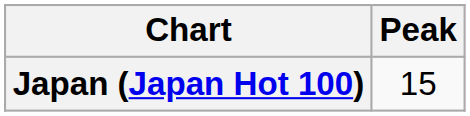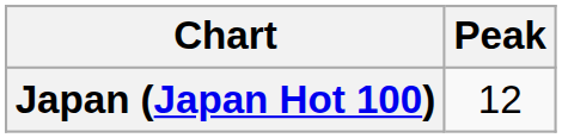Japan (Japan Hot 100) | Peak: 15 -> 12
